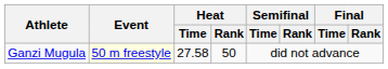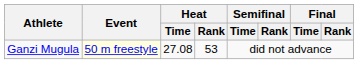Ganzi Mugula | Heat / Time: 27.58 -> 27.08
Ganzi Mugula | Heat / Rank: 50 -> 53
